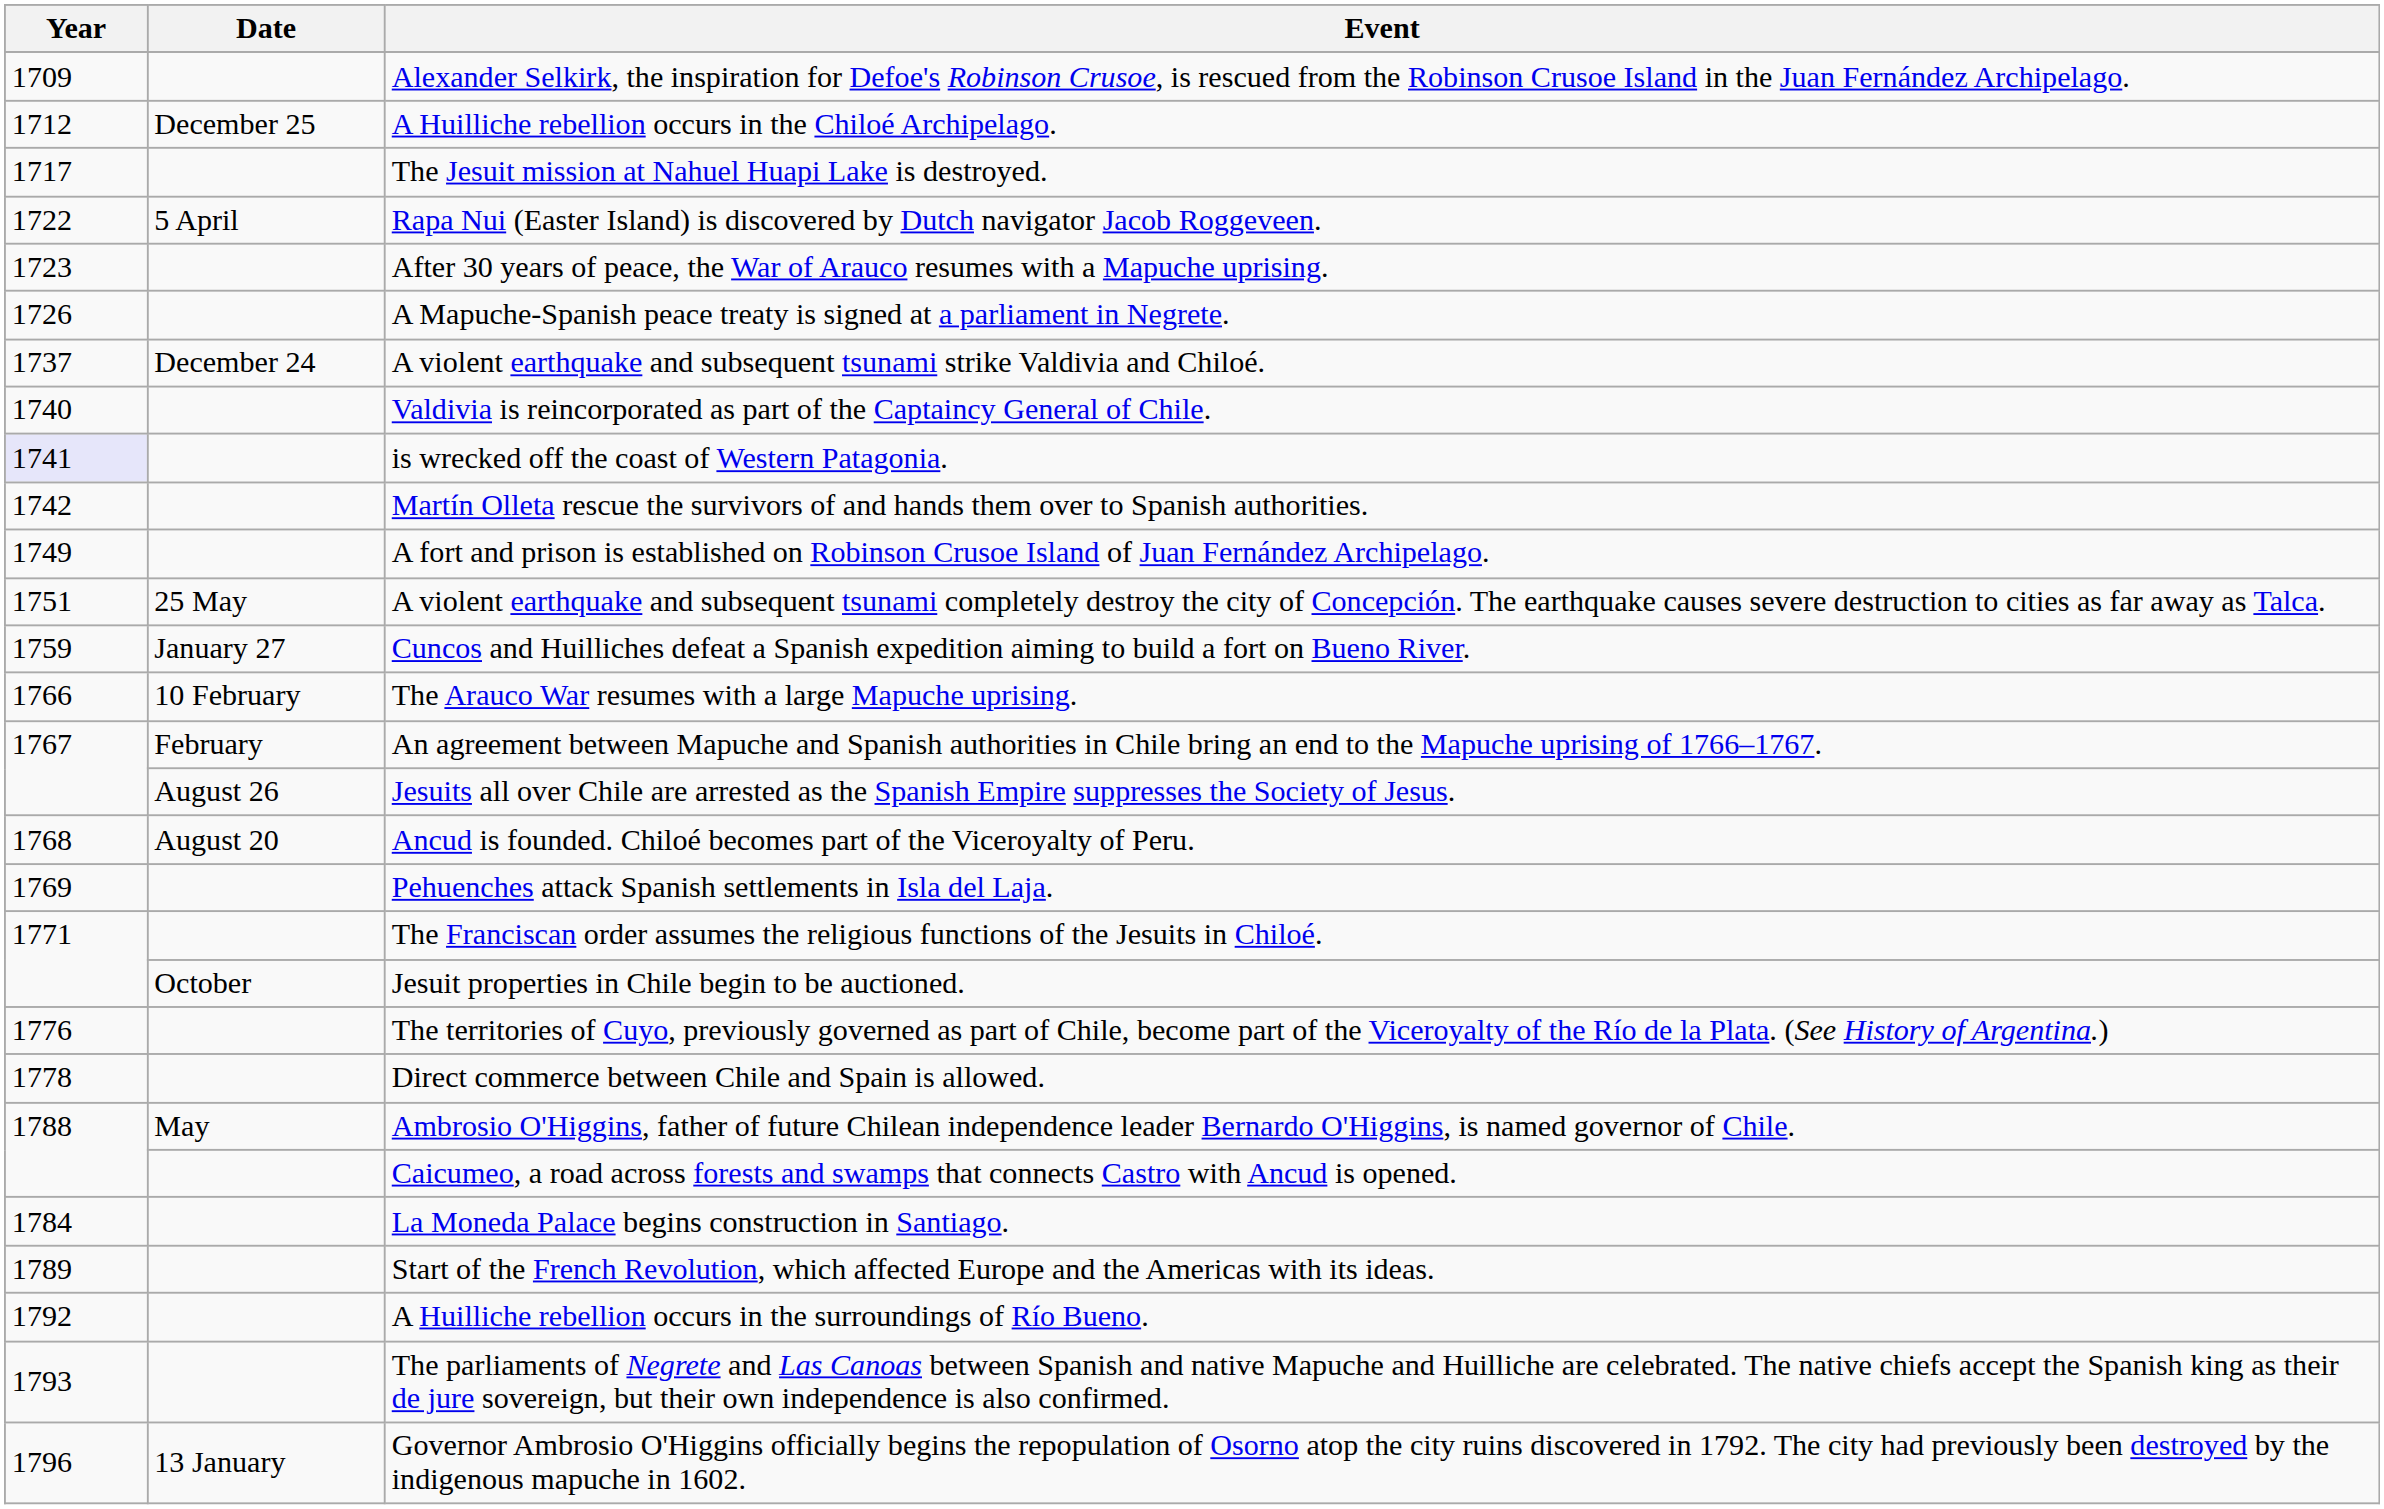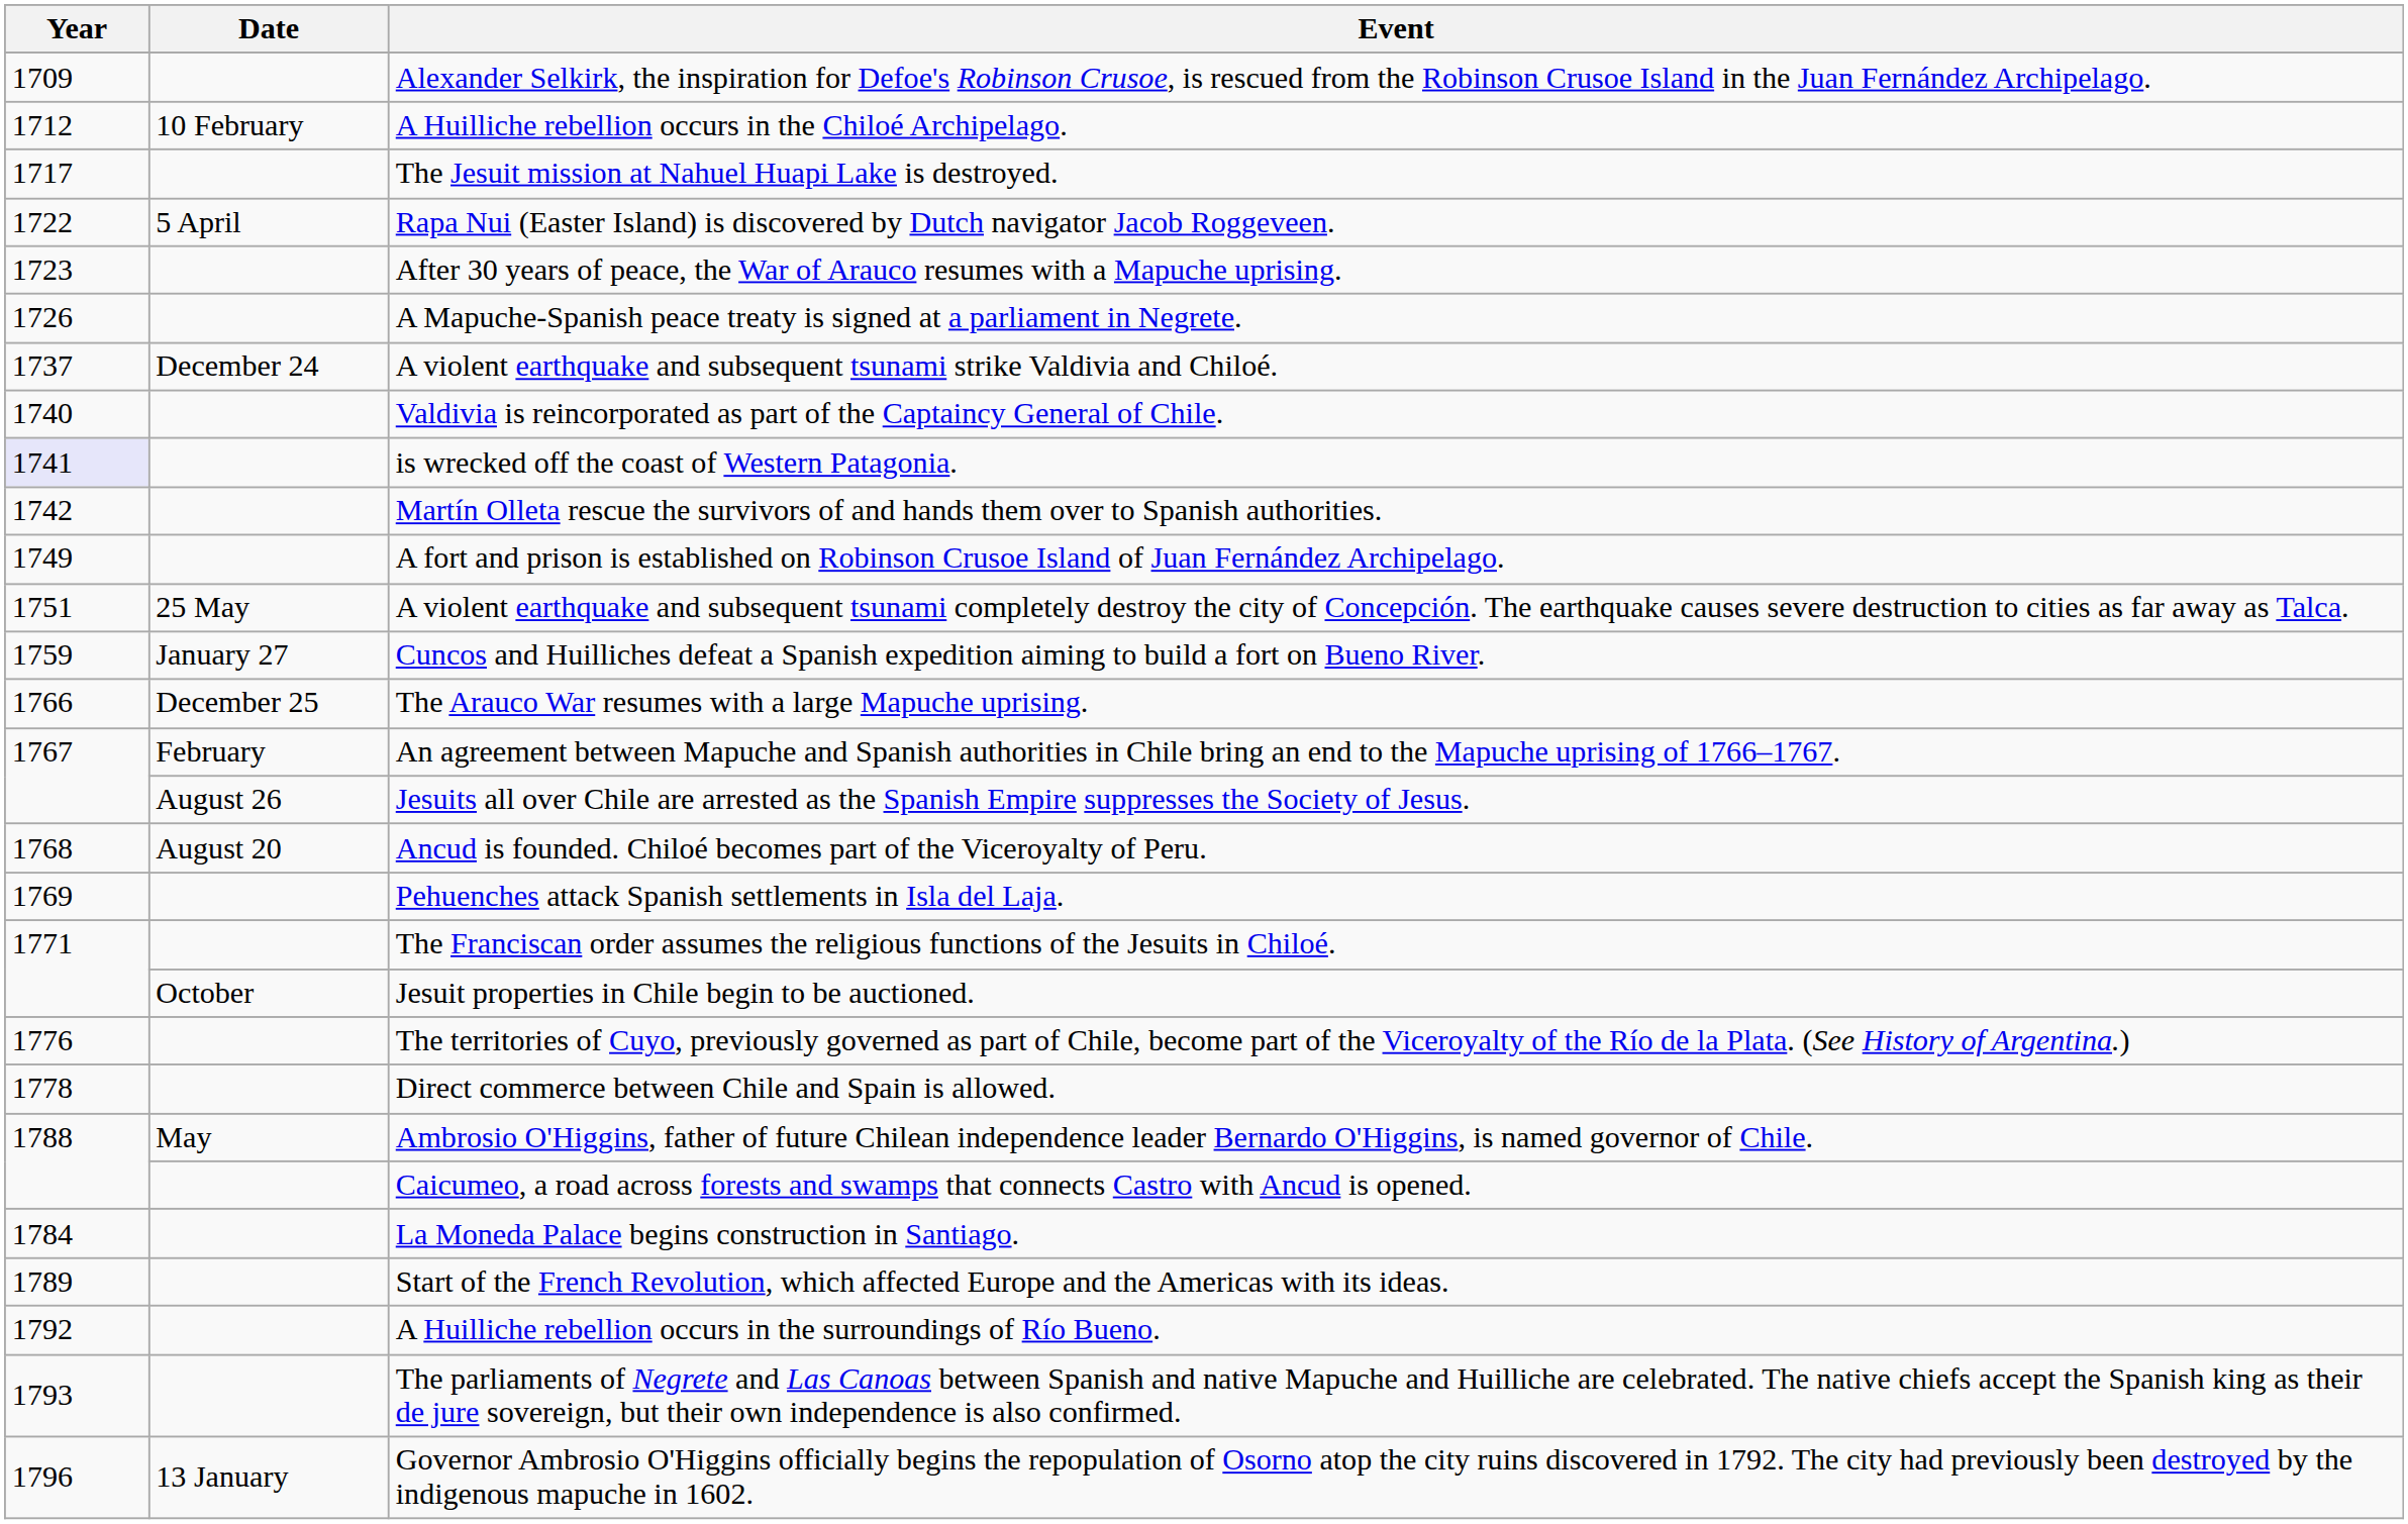A Huilliche rebellion occurs in the Chiloé Archipelago. | Date: December 25 -> 10 February
The Arauco War resumes with a large Mapuche uprising. | Date: 10 February -> December 25
